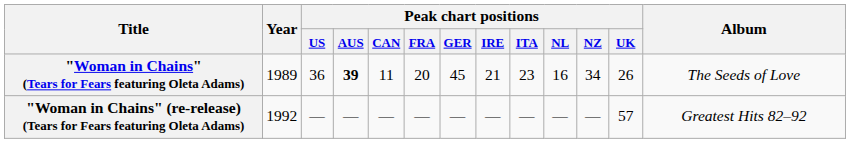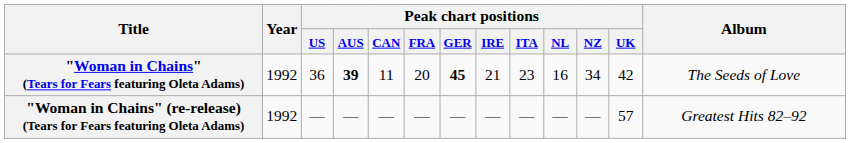"Woman in Chains" (Tears for Fears featuring Oleta Adams) | Year: 1989 -> 1992
"Woman in Chains" (Tears for Fears featuring Oleta Adams) | Peak chart positions / GER: normal -> bold
"Woman in Chains" (Tears for Fears featuring Oleta Adams) | Peak chart positions / UK: 26 -> 42
